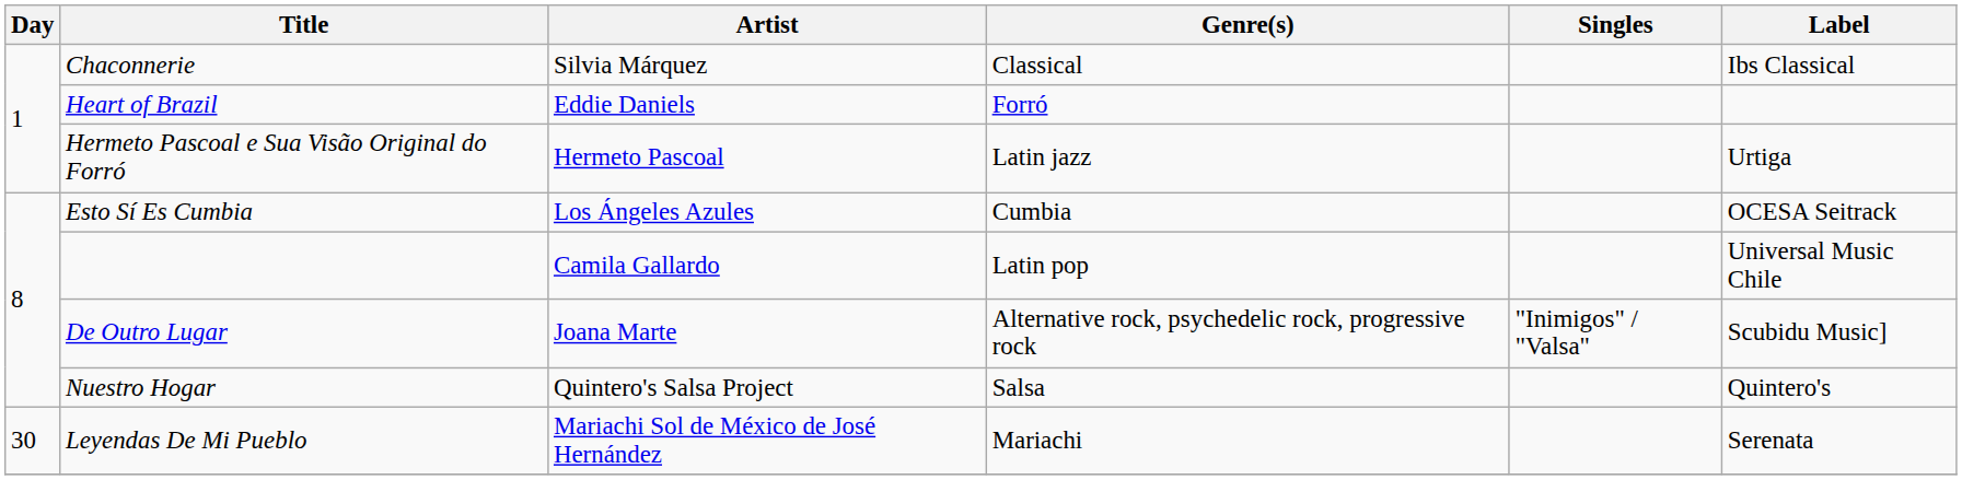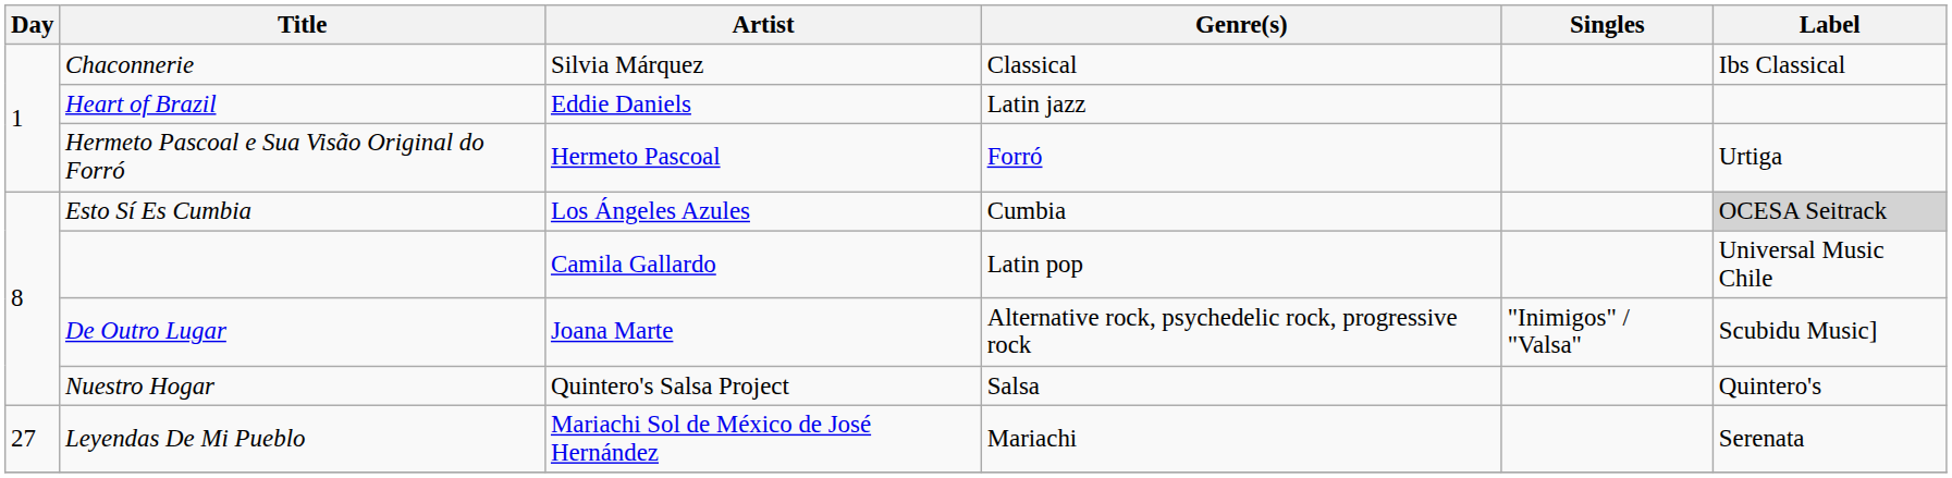Heart of Brazil | Genre(s): Forró -> Latin jazz
Hermeto Pascoal e Sua Visão Original do Forró | Genre(s): Latin jazz -> Forró
Esto Sí Es Cumbia | Label: no background -> lightgrey background
Leyendas De Mi Pueblo | Day: 30 -> 27
